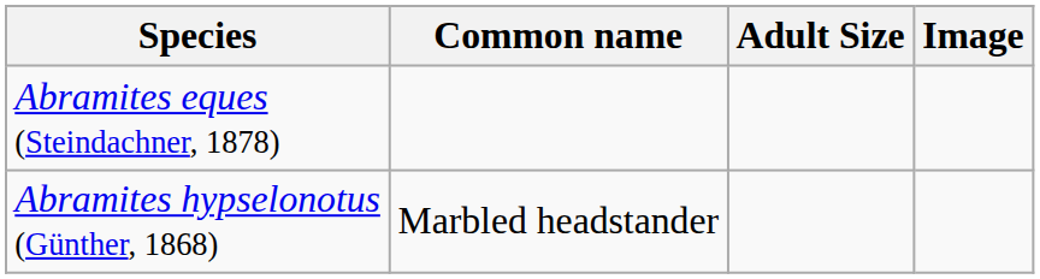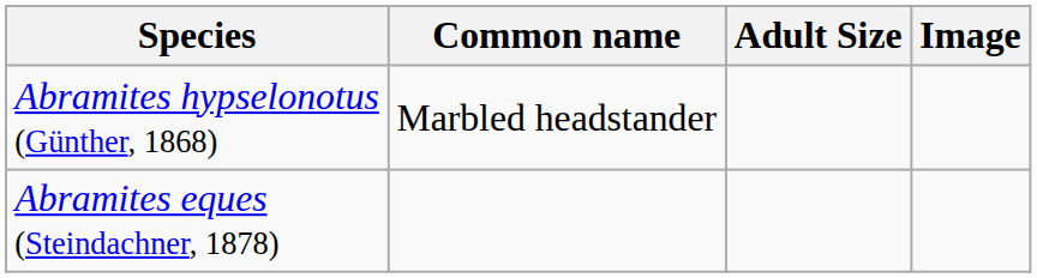rows swapped: Abramites eques (Steindachner, 1878) <-> Abramites hypselonotus (Günther, 1868)
